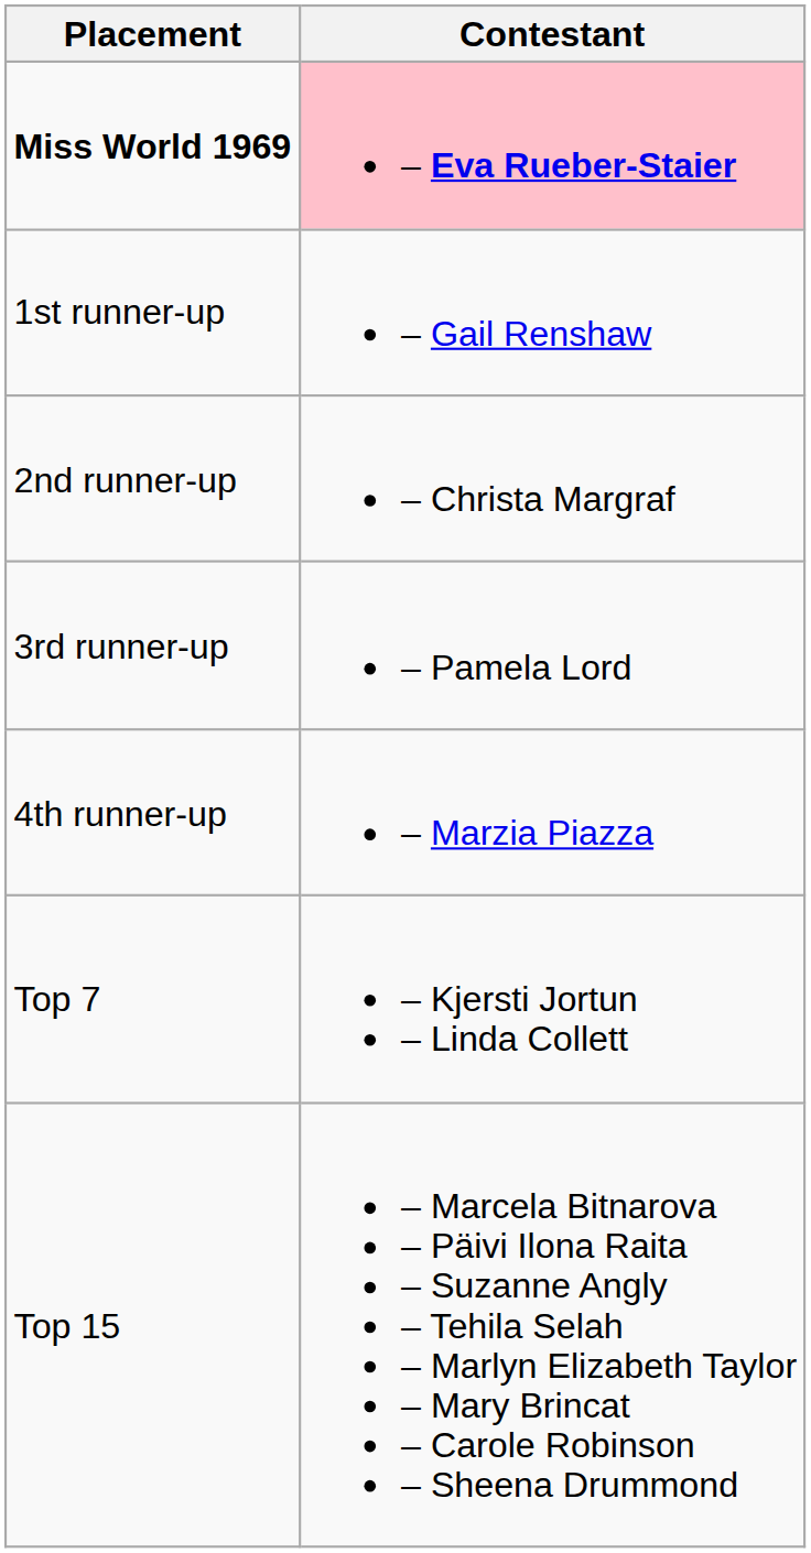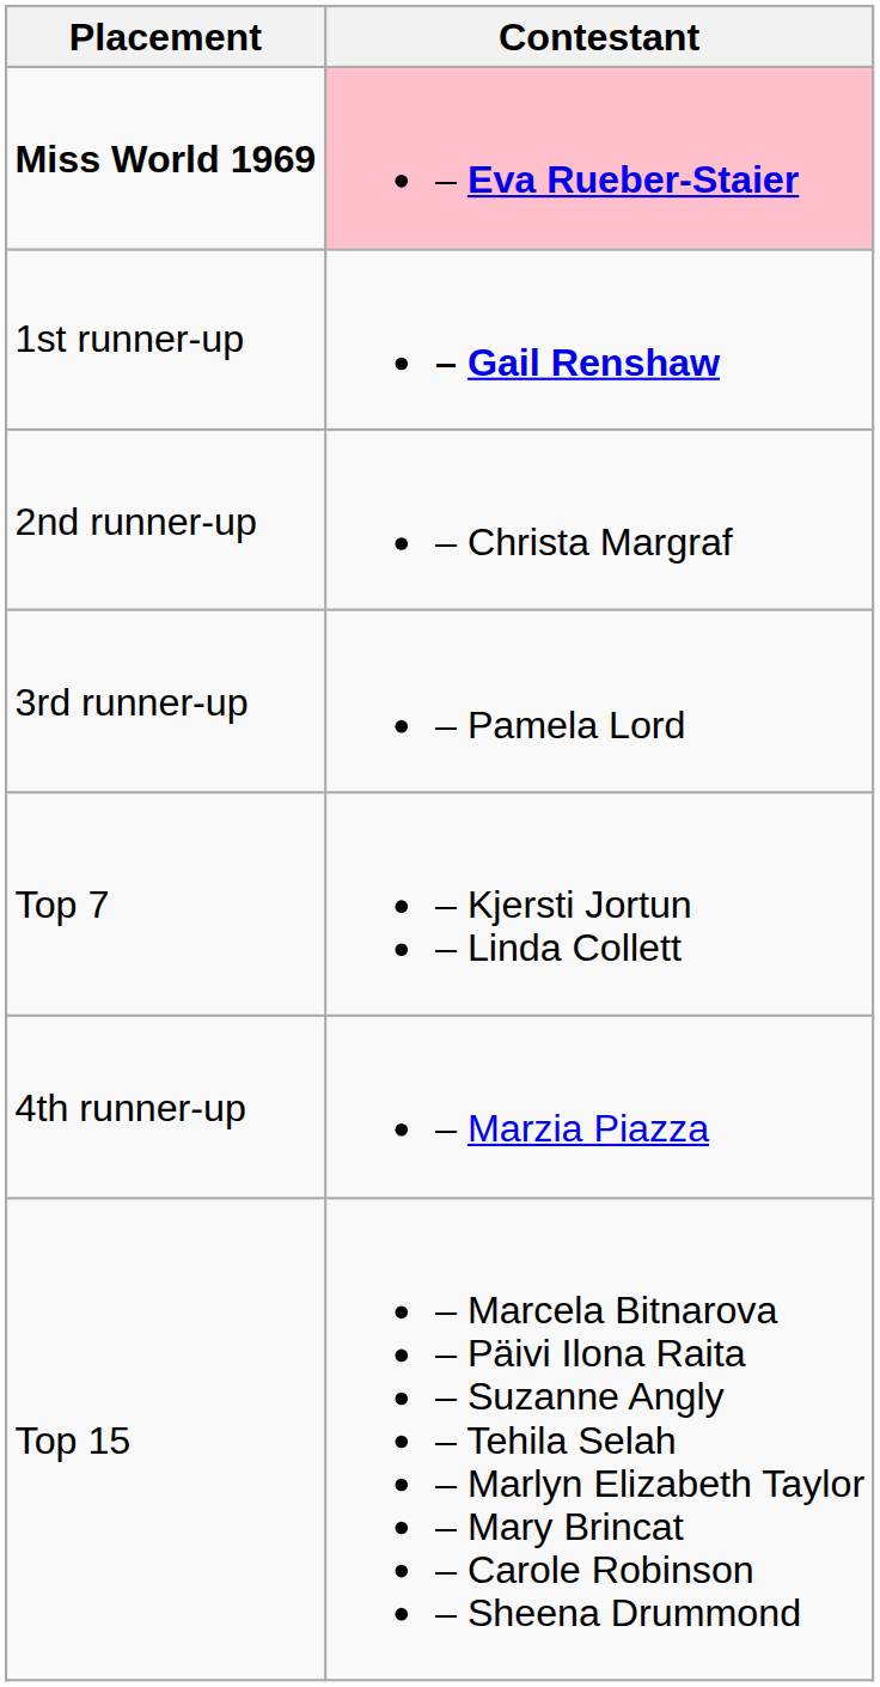1st runner-up | Contestant: normal -> bold
rows swapped: 4th runner-up <-> Top 7
